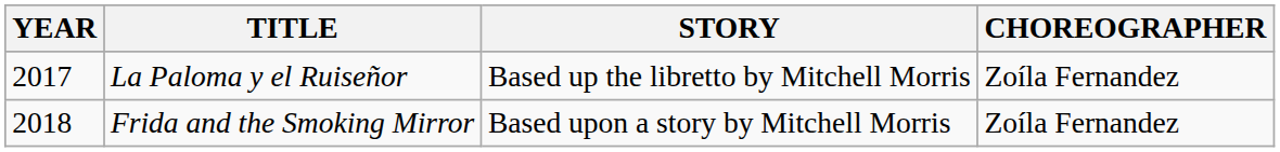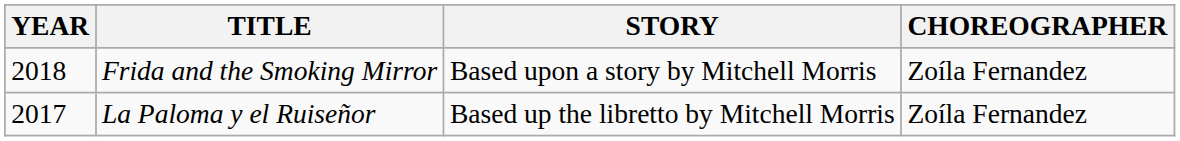rows swapped: Frida and the Smoking Mirror <-> La Paloma y el Ruiseñor
